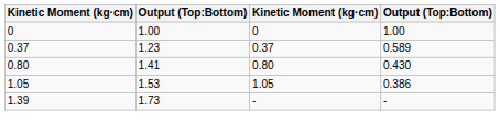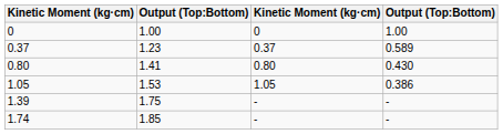1.39 | column 2: 1.73 -> 1.75
+ row: 1.74 | 1.85 | - | -
